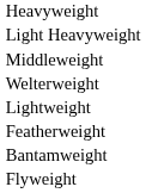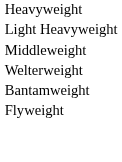- row: Lightweight
- row: Featherweight
